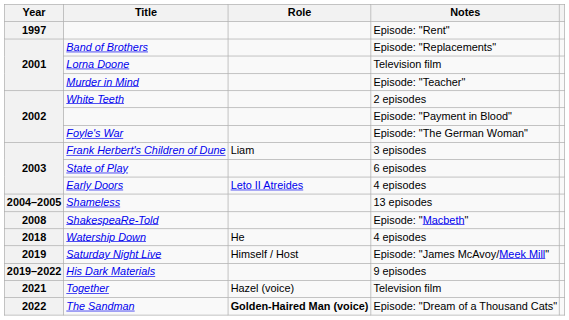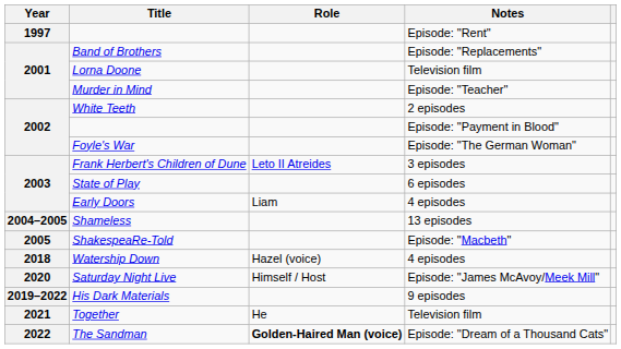Frank Herbert's Children of Dune | Role: Liam -> Leto II Atreides
Early Doors | Role: Leto II Atreides -> Liam
ShakespeaRe-Told | Year: 2008 -> 2005
Watership Down | Role: He -> Hazel (voice)
Saturday Night Live | Year: 2019 -> 2020
Together | Role: Hazel (voice) -> He
